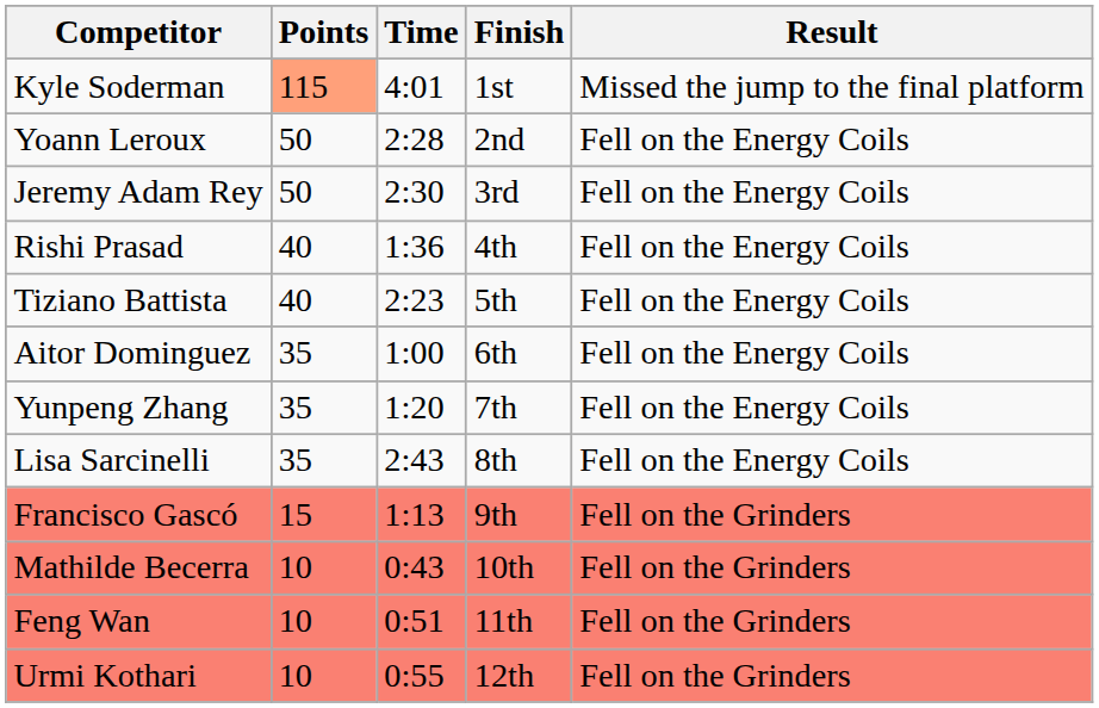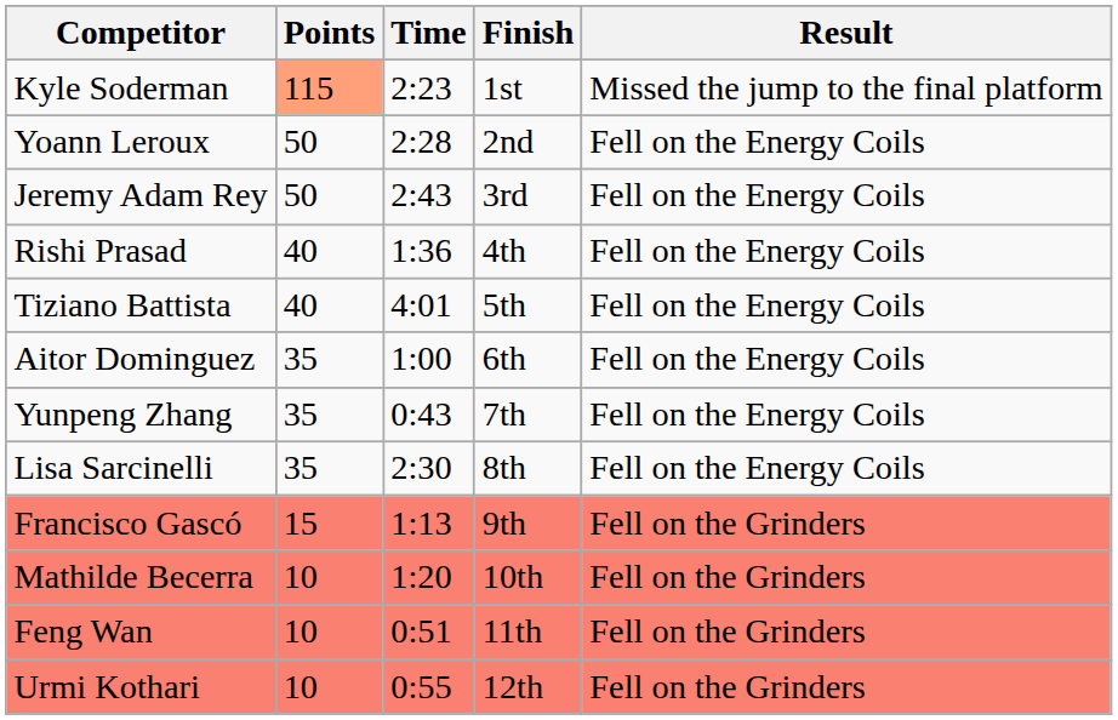Kyle Soderman | Time: 4:01 -> 2:23
Jeremy Adam Rey | Time: 2:30 -> 2:43
Tiziano Battista | Time: 2:23 -> 4:01
Yunpeng Zhang | Time: 1:20 -> 0:43
Lisa Sarcinelli | Time: 2:43 -> 2:30
Mathilde Becerra | Time: 0:43 -> 1:20
